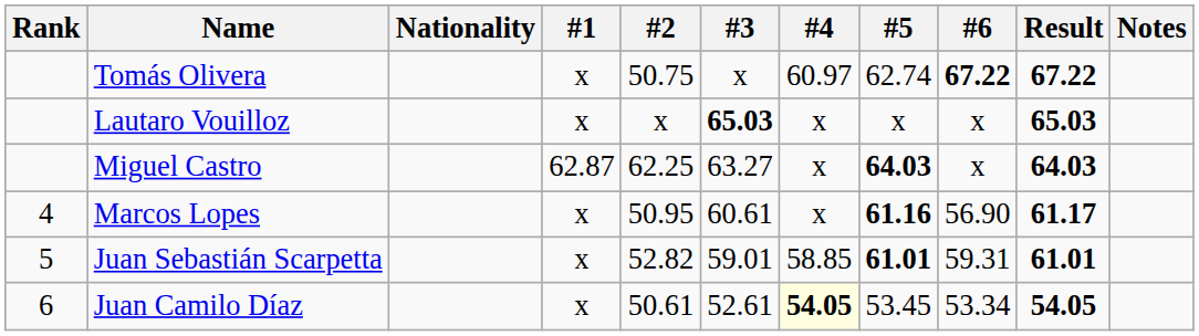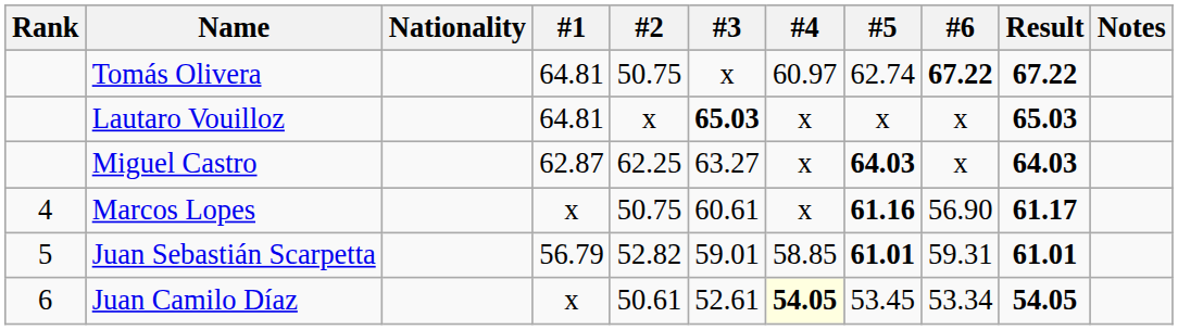Tomás Olivera | #1: x -> 64.81
Lautaro Vouilloz | #1: x -> 64.81
Marcos Lopes | #2: 50.95 -> 50.75
Juan Sebastián Scarpetta | #1: x -> 56.79
